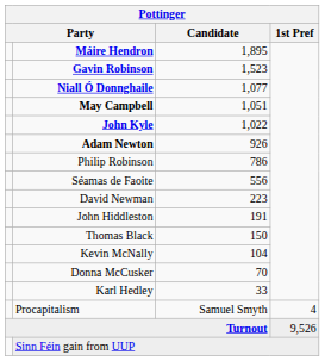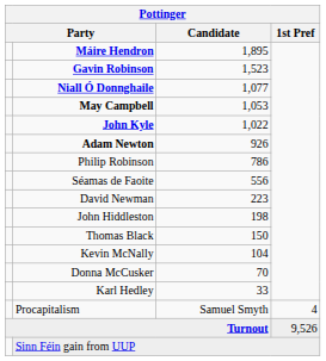May Campbell | Candidate: 1,051 -> 1,053
John Hiddleston | Candidate: 191 -> 198
